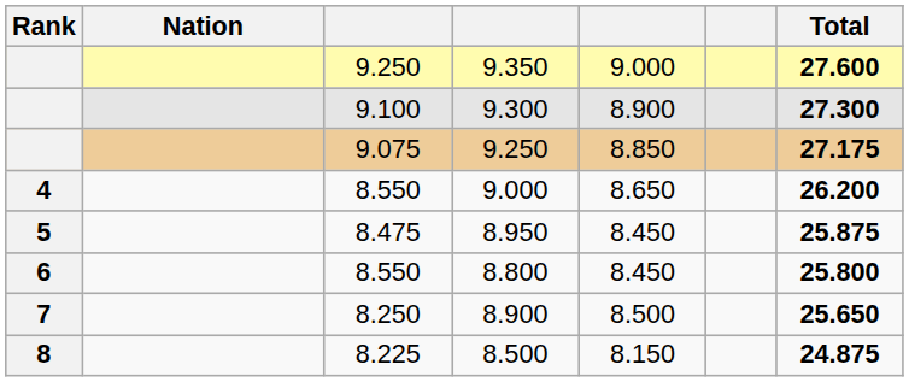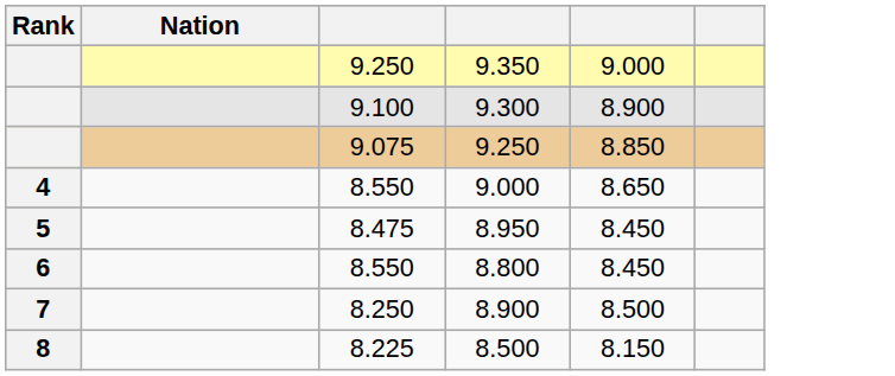- column: Total | 27.600 | 27.300 | 27.175 | 26.200 | 25.875 | 25.800 | 25.650 | 24.875
